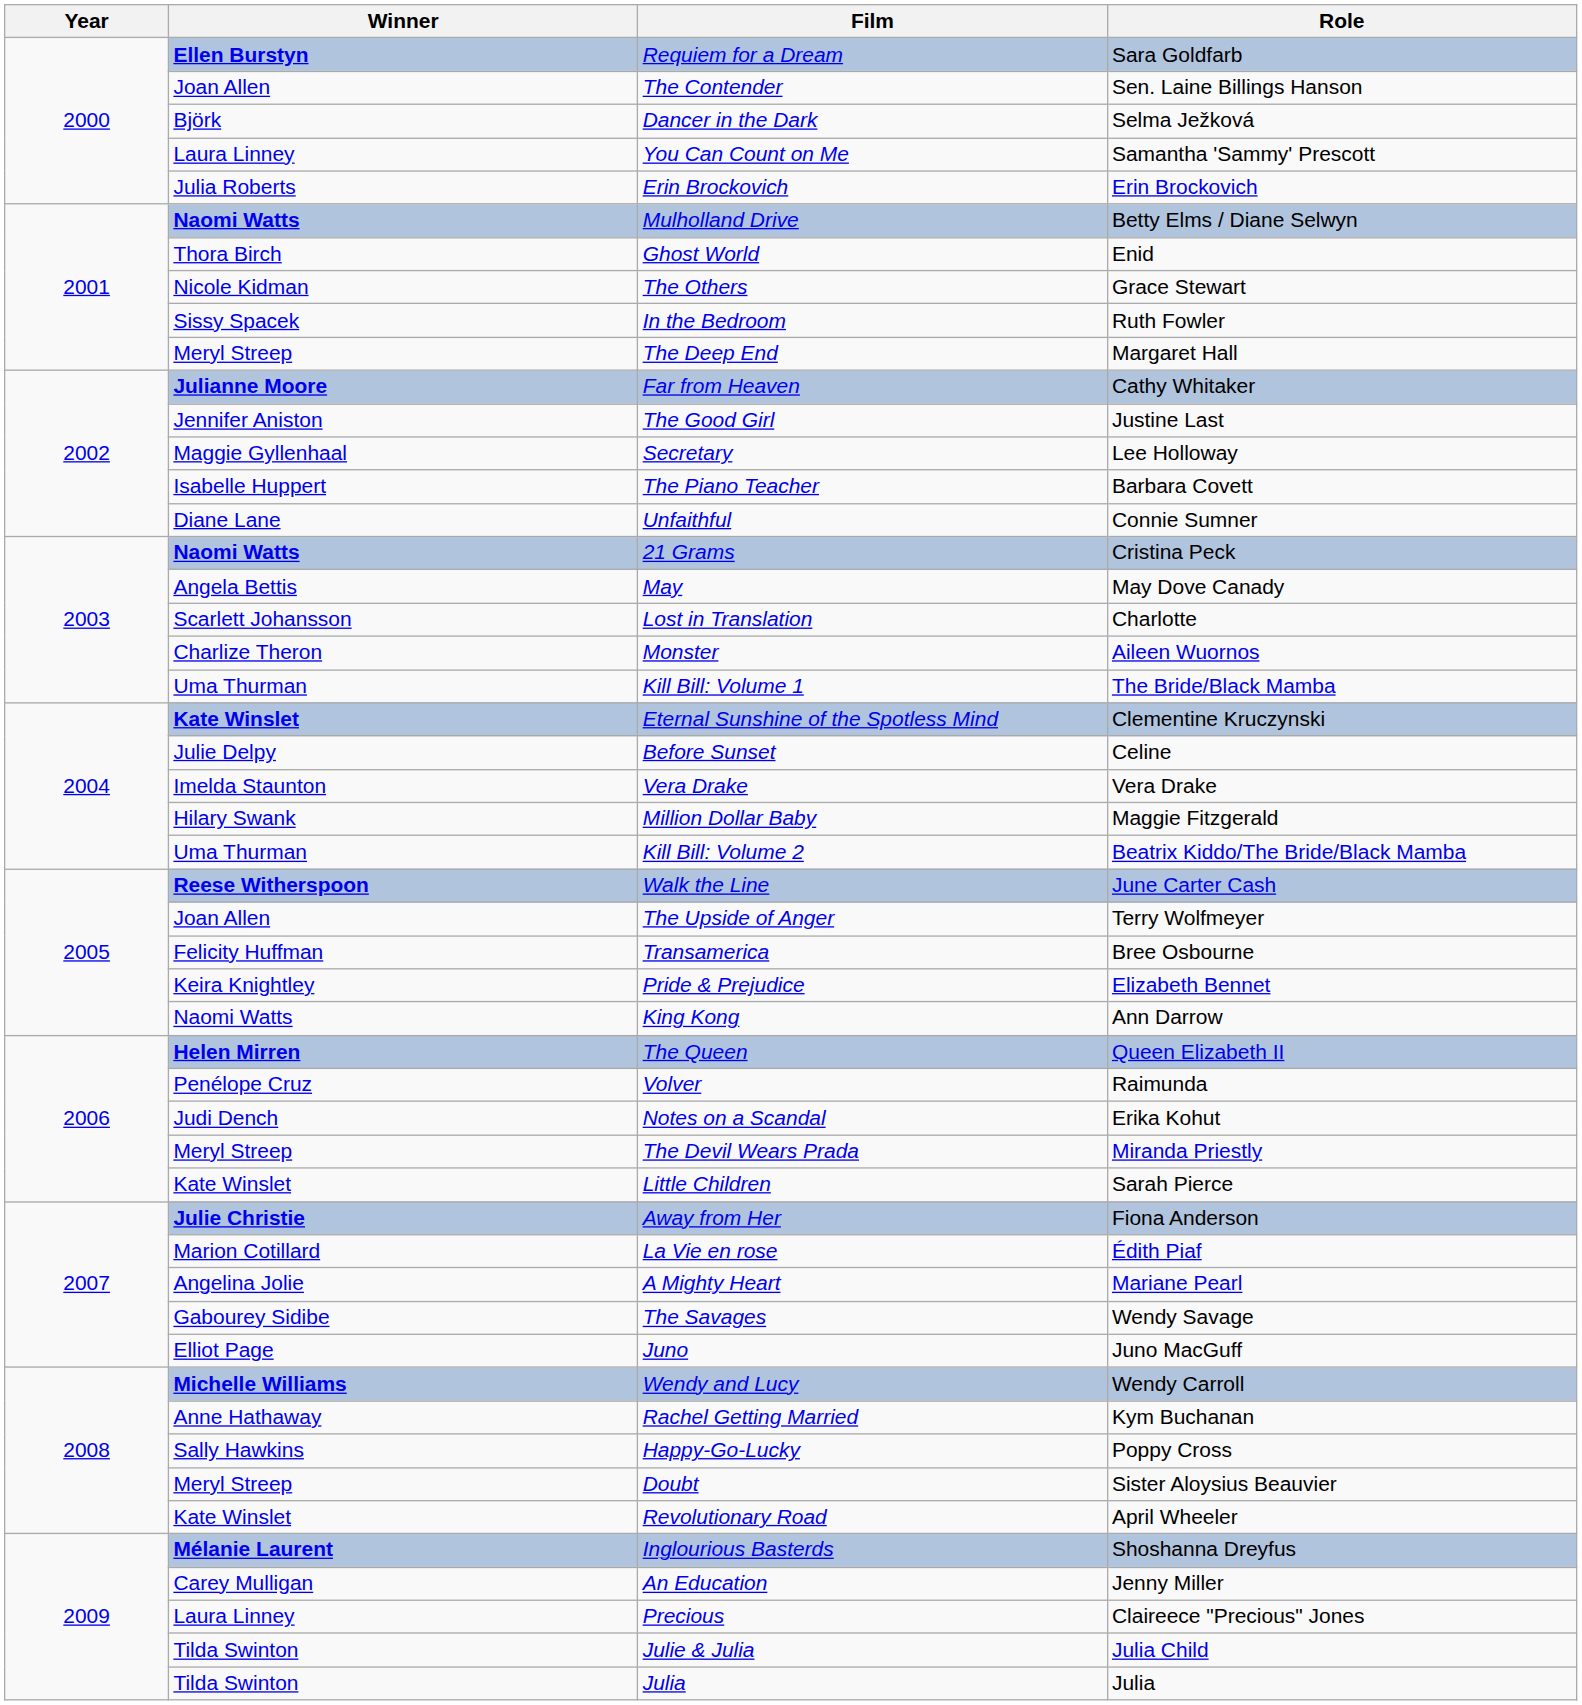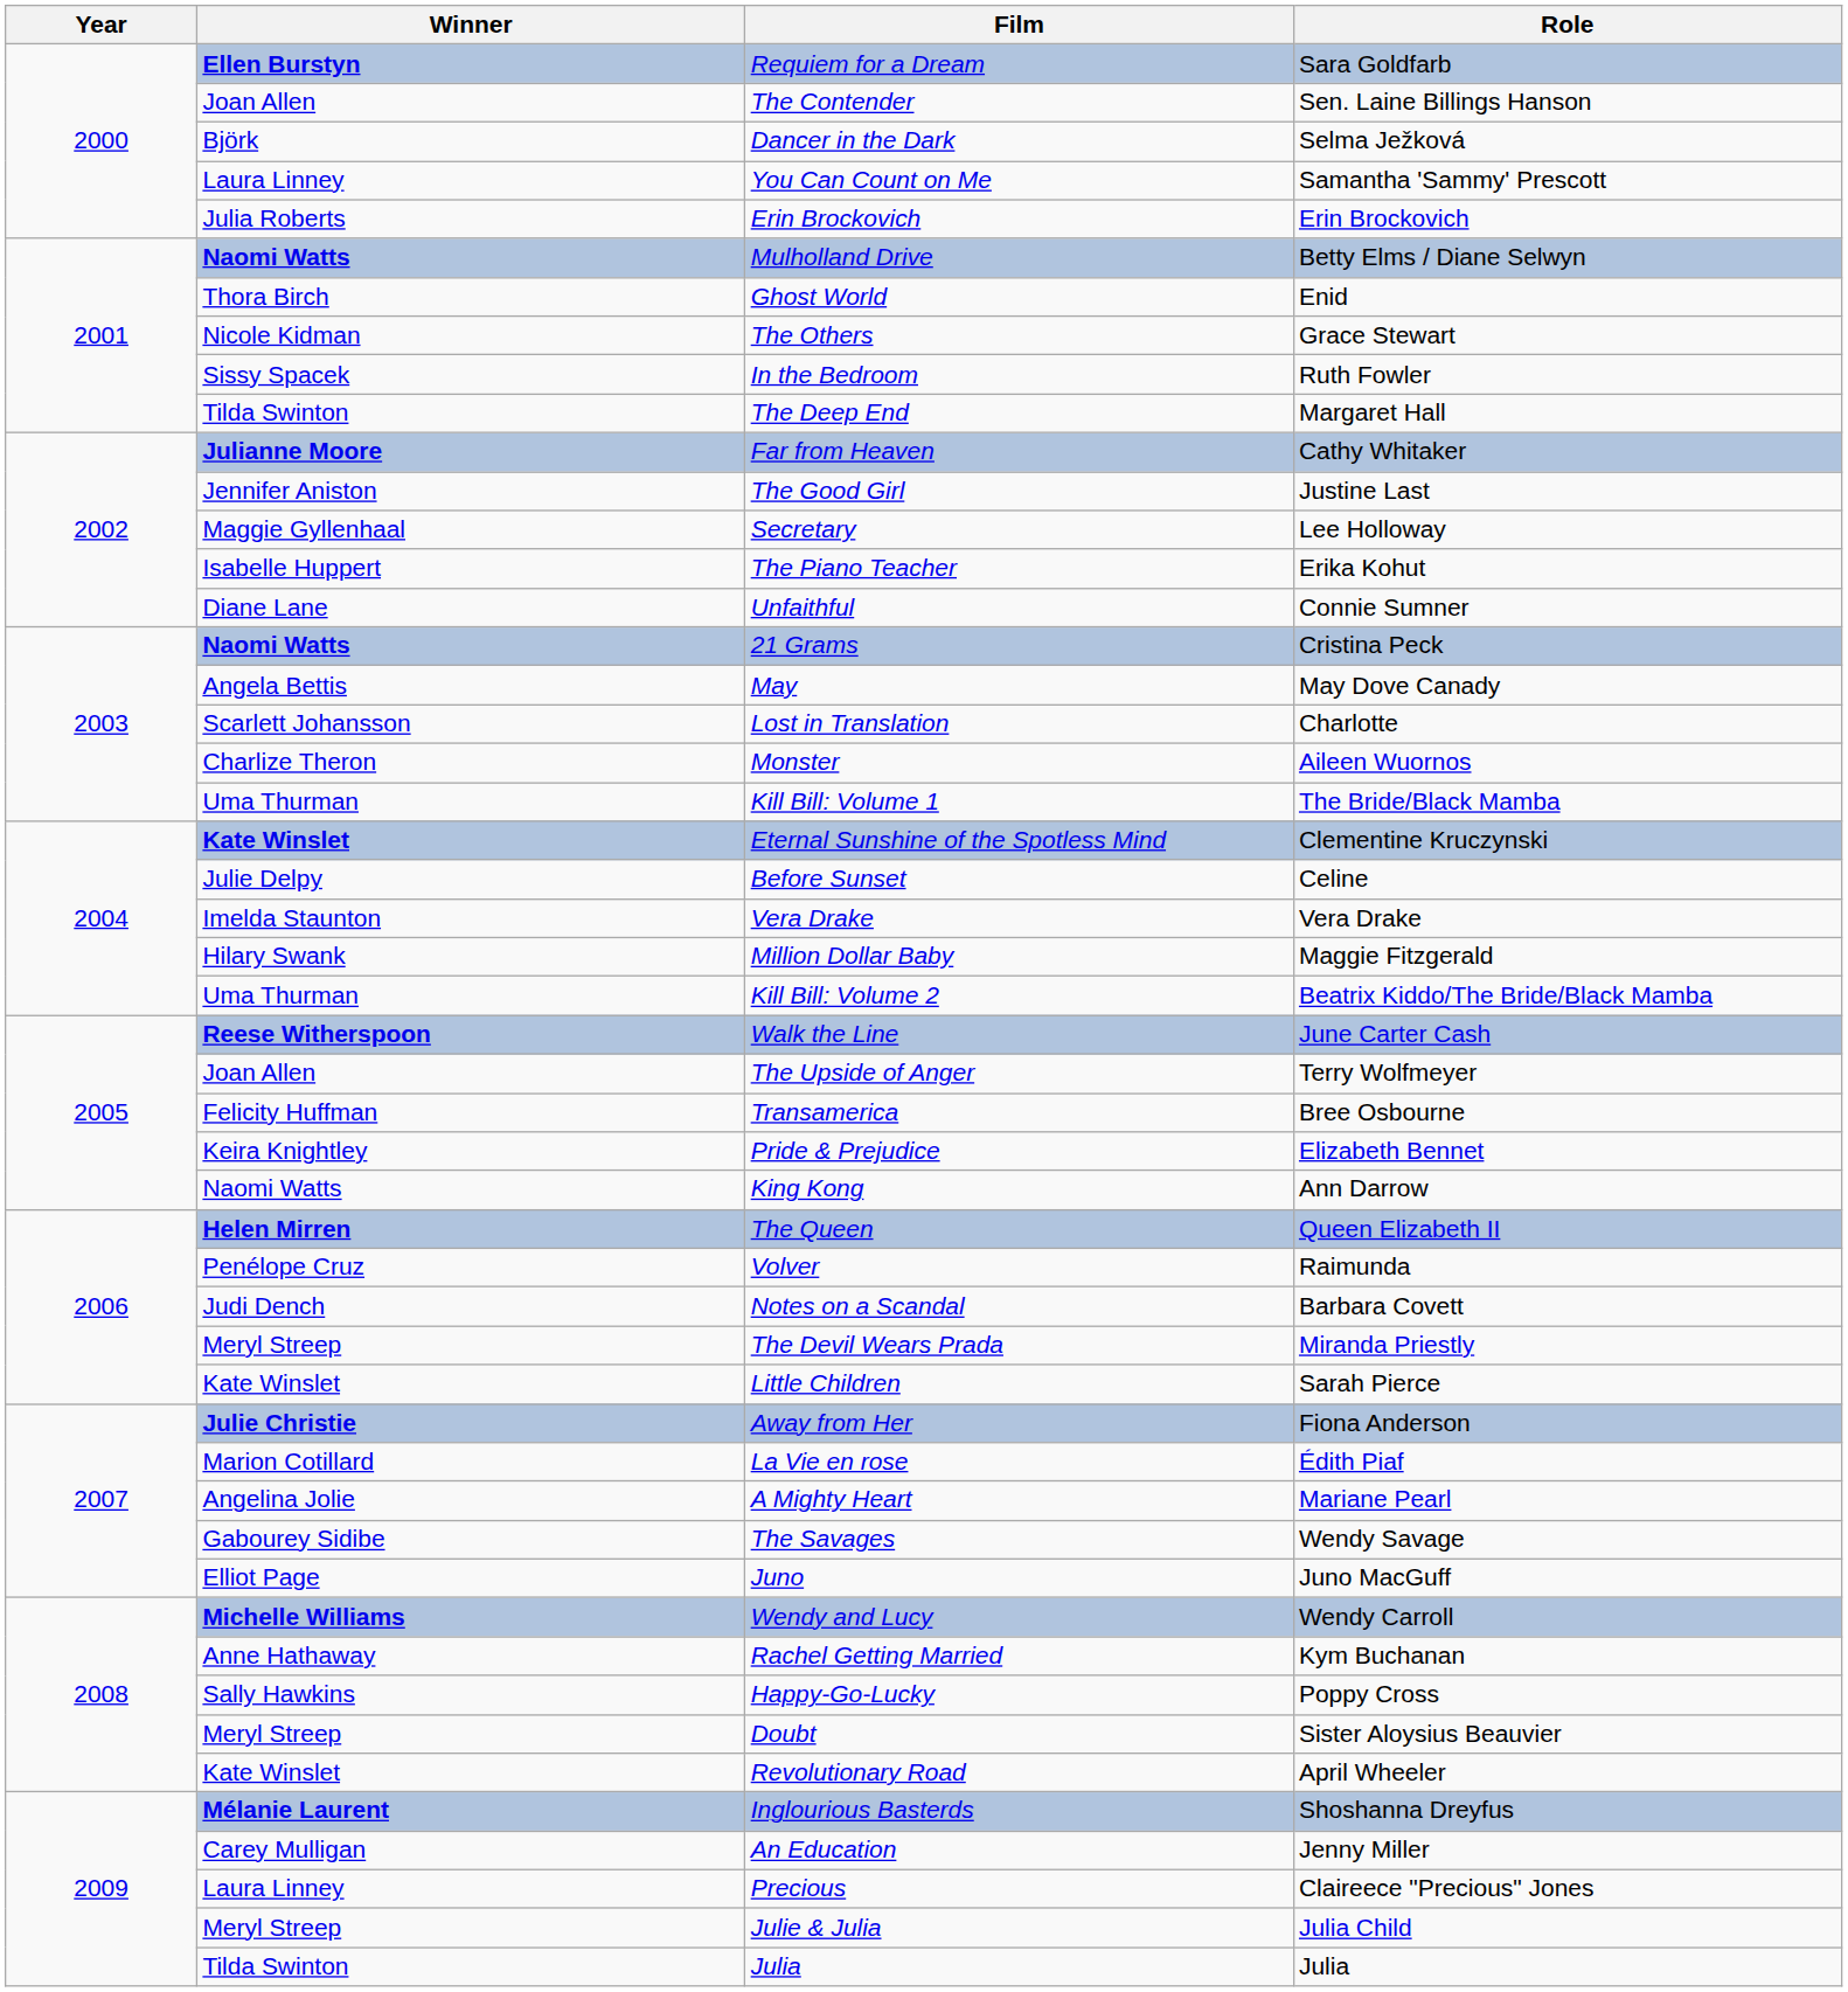The Deep End | Winner: Meryl Streep -> Tilda Swinton
The Piano Teacher | Role: Barbara Covett -> Erika Kohut
Notes on a Scandal | Role: Erika Kohut -> Barbara Covett
Julie & Julia | Winner: Tilda Swinton -> Meryl Streep
